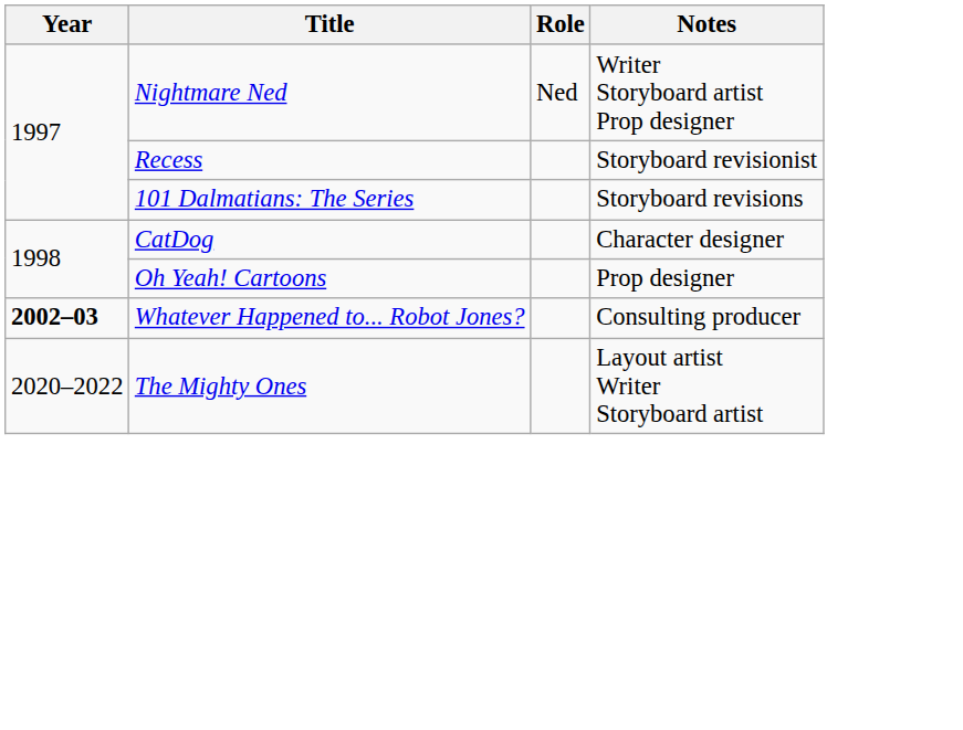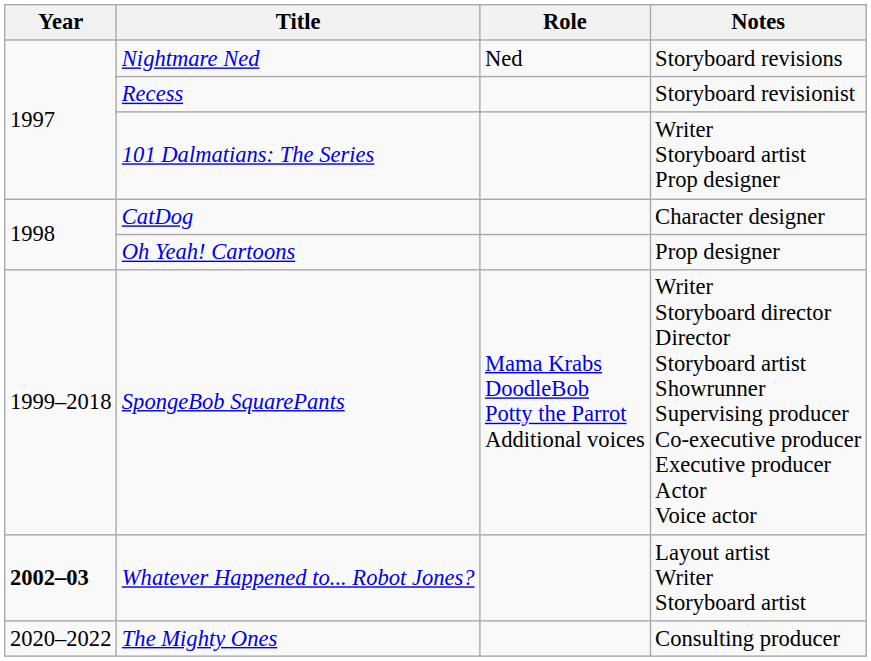Nightmare Ned | Notes: Writer Storyboard artist Prop designer -> Storyboard revisions
101 Dalmatians: The Series | Notes: Storyboard revisions -> Writer Storyboard artist Prop designer
+ row: 1999–2018 | SpongeBob SquarePants | Mama Krabs DoodleBob Potty the Parrot Additional voices | Writer Storyboard director Director Storyboard artist Showrunner Supervising producer Co-executive producer Executive producer Actor Voice actor
Whatever Happened to... Robot Jones? | Notes: Consulting producer -> Layout artist Writer Storyboard artist
The Mighty Ones | Notes: Layout artist Writer Storyboard artist -> Consulting producer
